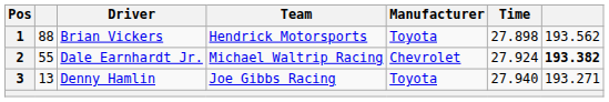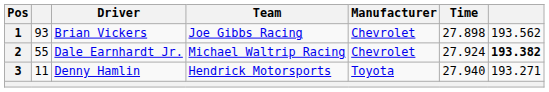1 | column 2: 88 -> 93
1 | Team: Hendrick Motorsports -> Joe Gibbs Racing
1 | Manufacturer: Toyota -> Chevrolet
3 | column 2: 13 -> 11
3 | Team: Joe Gibbs Racing -> Hendrick Motorsports
